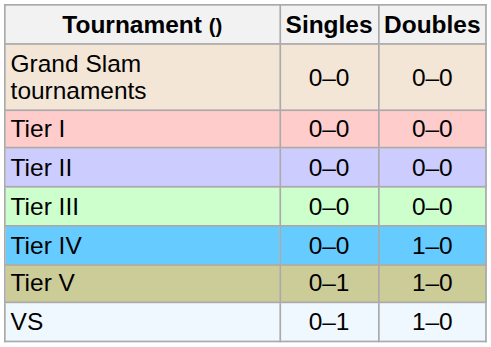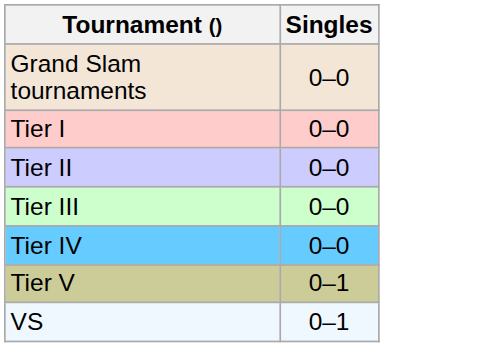- column: Doubles | 0–0 | 0–0 | 0–0 | 0–0 | 1–0 | 1–0 | 1–0
